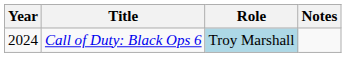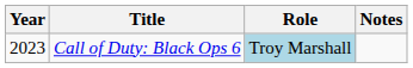Call of Duty: Black Ops 6 | Year: 2024 -> 2023
